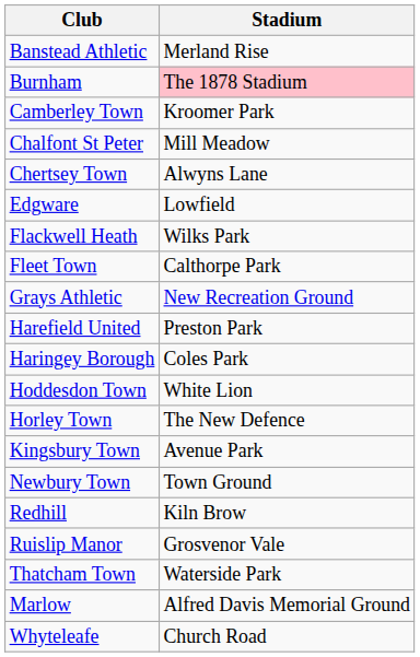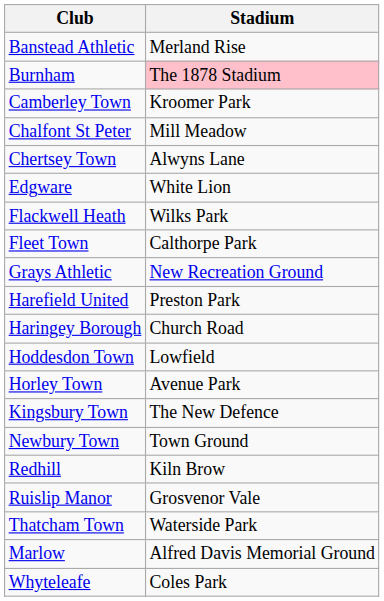Edgware | Stadium: Lowfield -> White Lion
Haringey Borough | Stadium: Coles Park -> Church Road
Hoddesdon Town | Stadium: White Lion -> Lowfield
Horley Town | Stadium: The New Defence -> Avenue Park
Kingsbury Town | Stadium: Avenue Park -> The New Defence
Whyteleafe | Stadium: Church Road -> Coles Park
